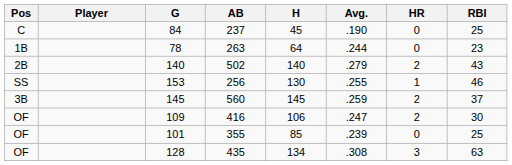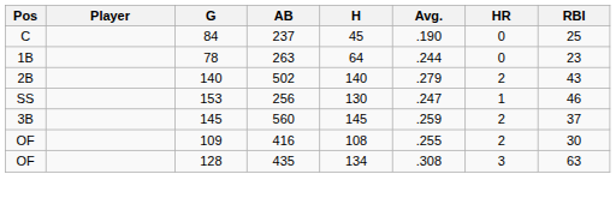153 | Avg.: .255 -> .247
109 | H: 106 -> 108
109 | Avg.: .247 -> .255
- row: OF | 101 | 355 | 85 | .239 | 0 | 25
